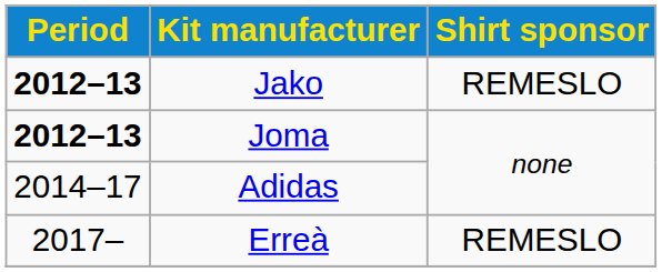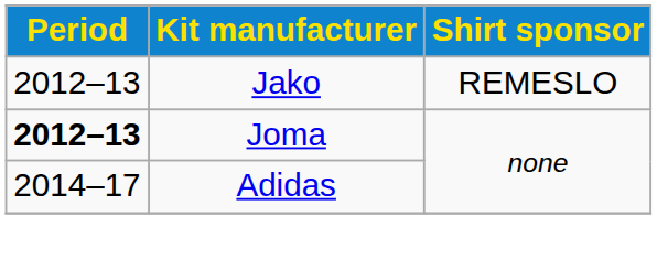Jako | Period: bold -> normal
- row: 2017– | Erreà | REMESLO
